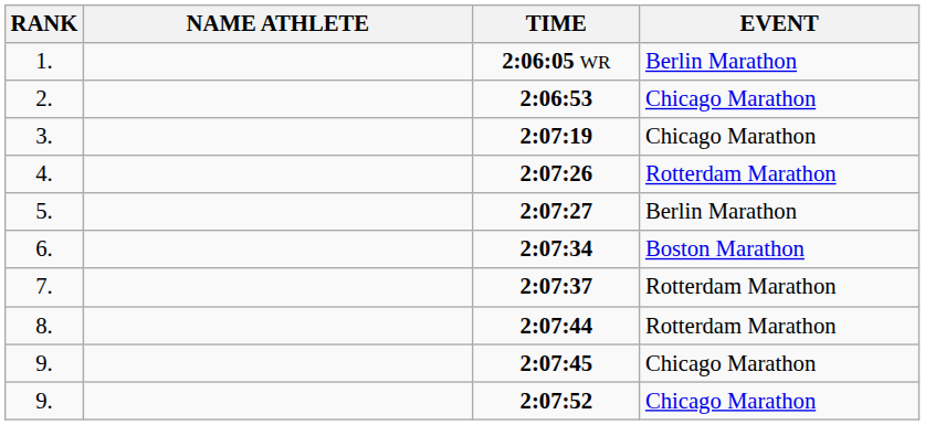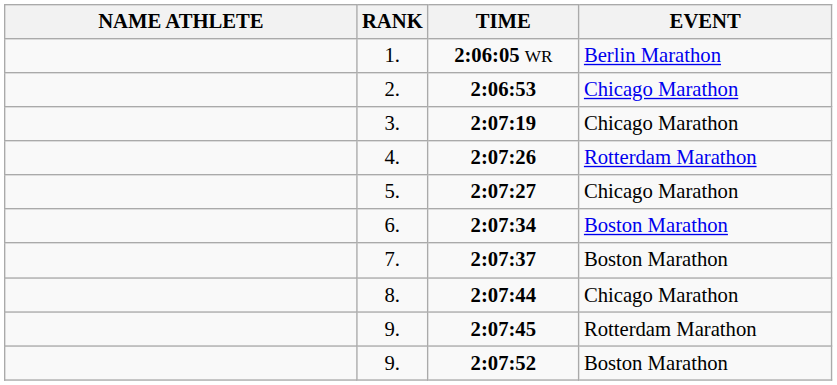columns swapped: RANK <-> NAME ATHLETE
2:07:27 | EVENT: Berlin Marathon -> Chicago Marathon
2:07:37 | EVENT: Rotterdam Marathon -> Boston Marathon
2:07:44 | EVENT: Rotterdam Marathon -> Chicago Marathon
2:07:45 | EVENT: Chicago Marathon -> Rotterdam Marathon
2:07:52 | EVENT: Chicago Marathon -> Boston Marathon
